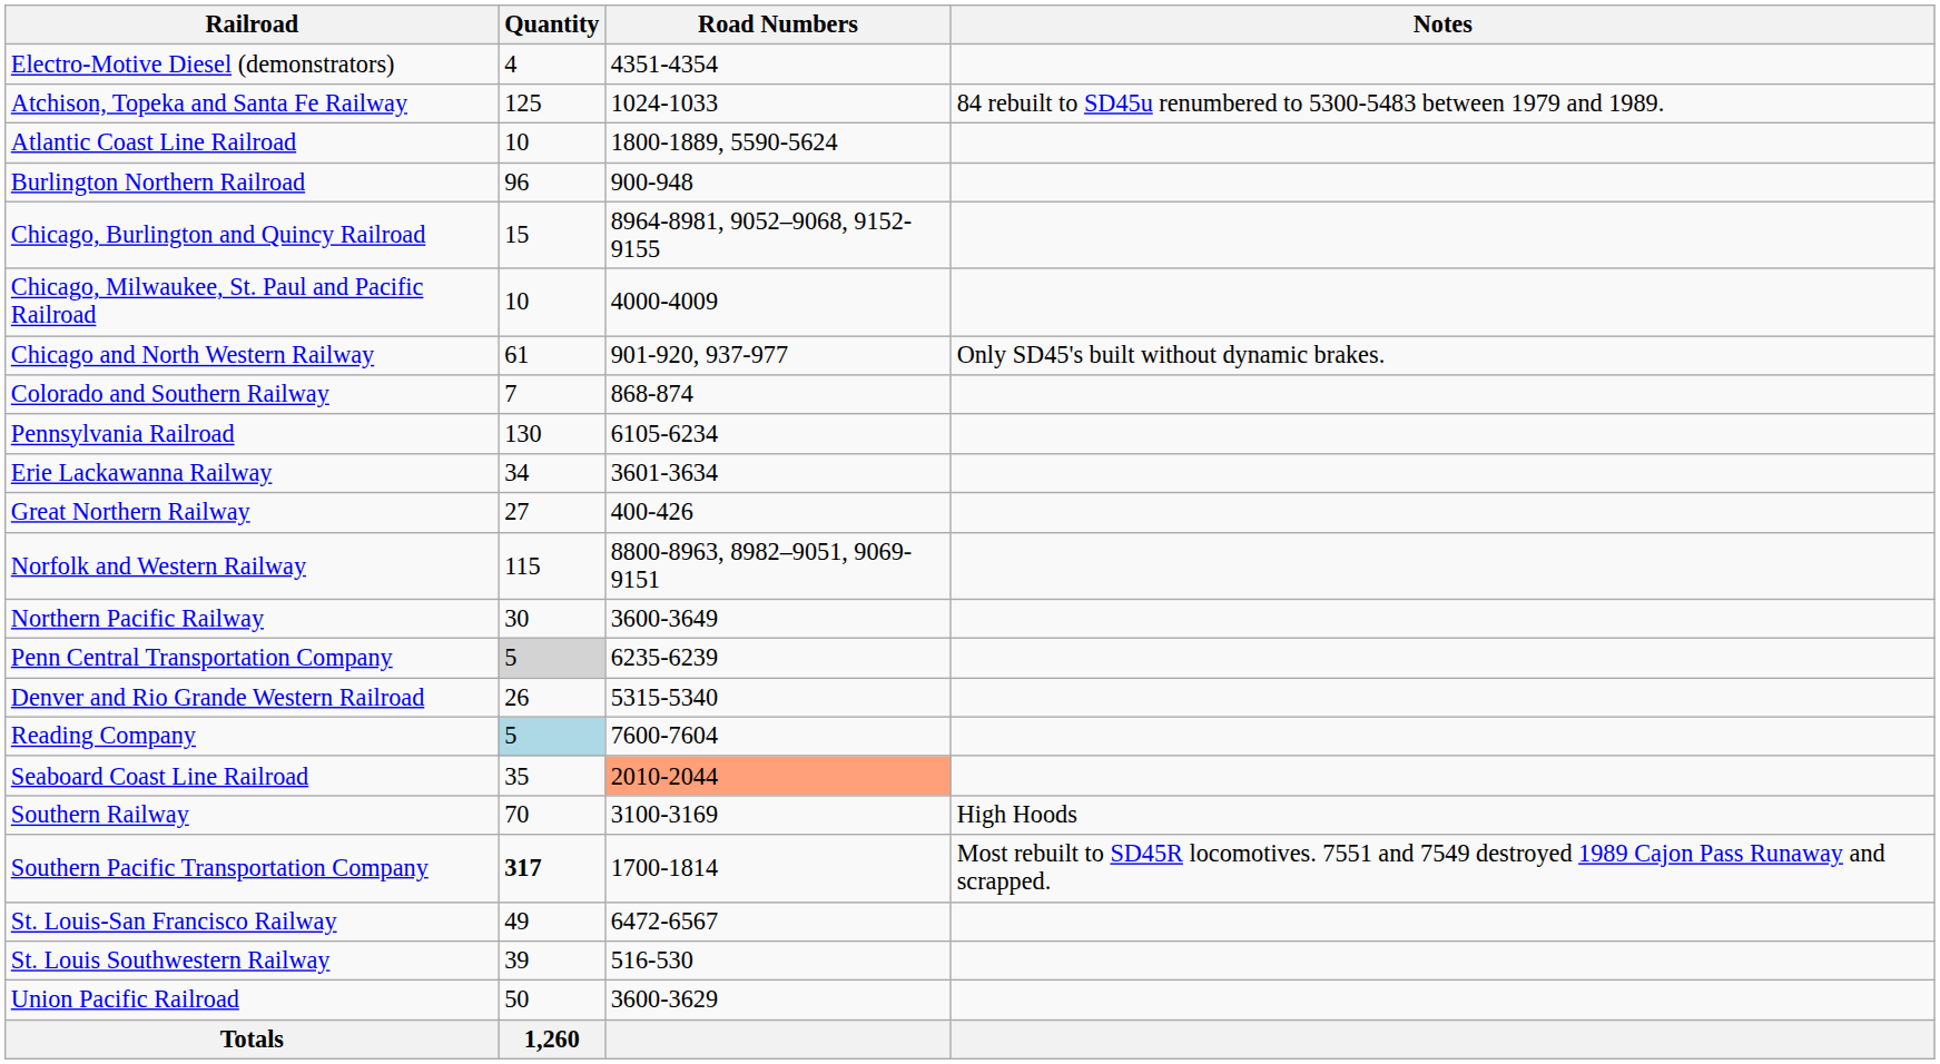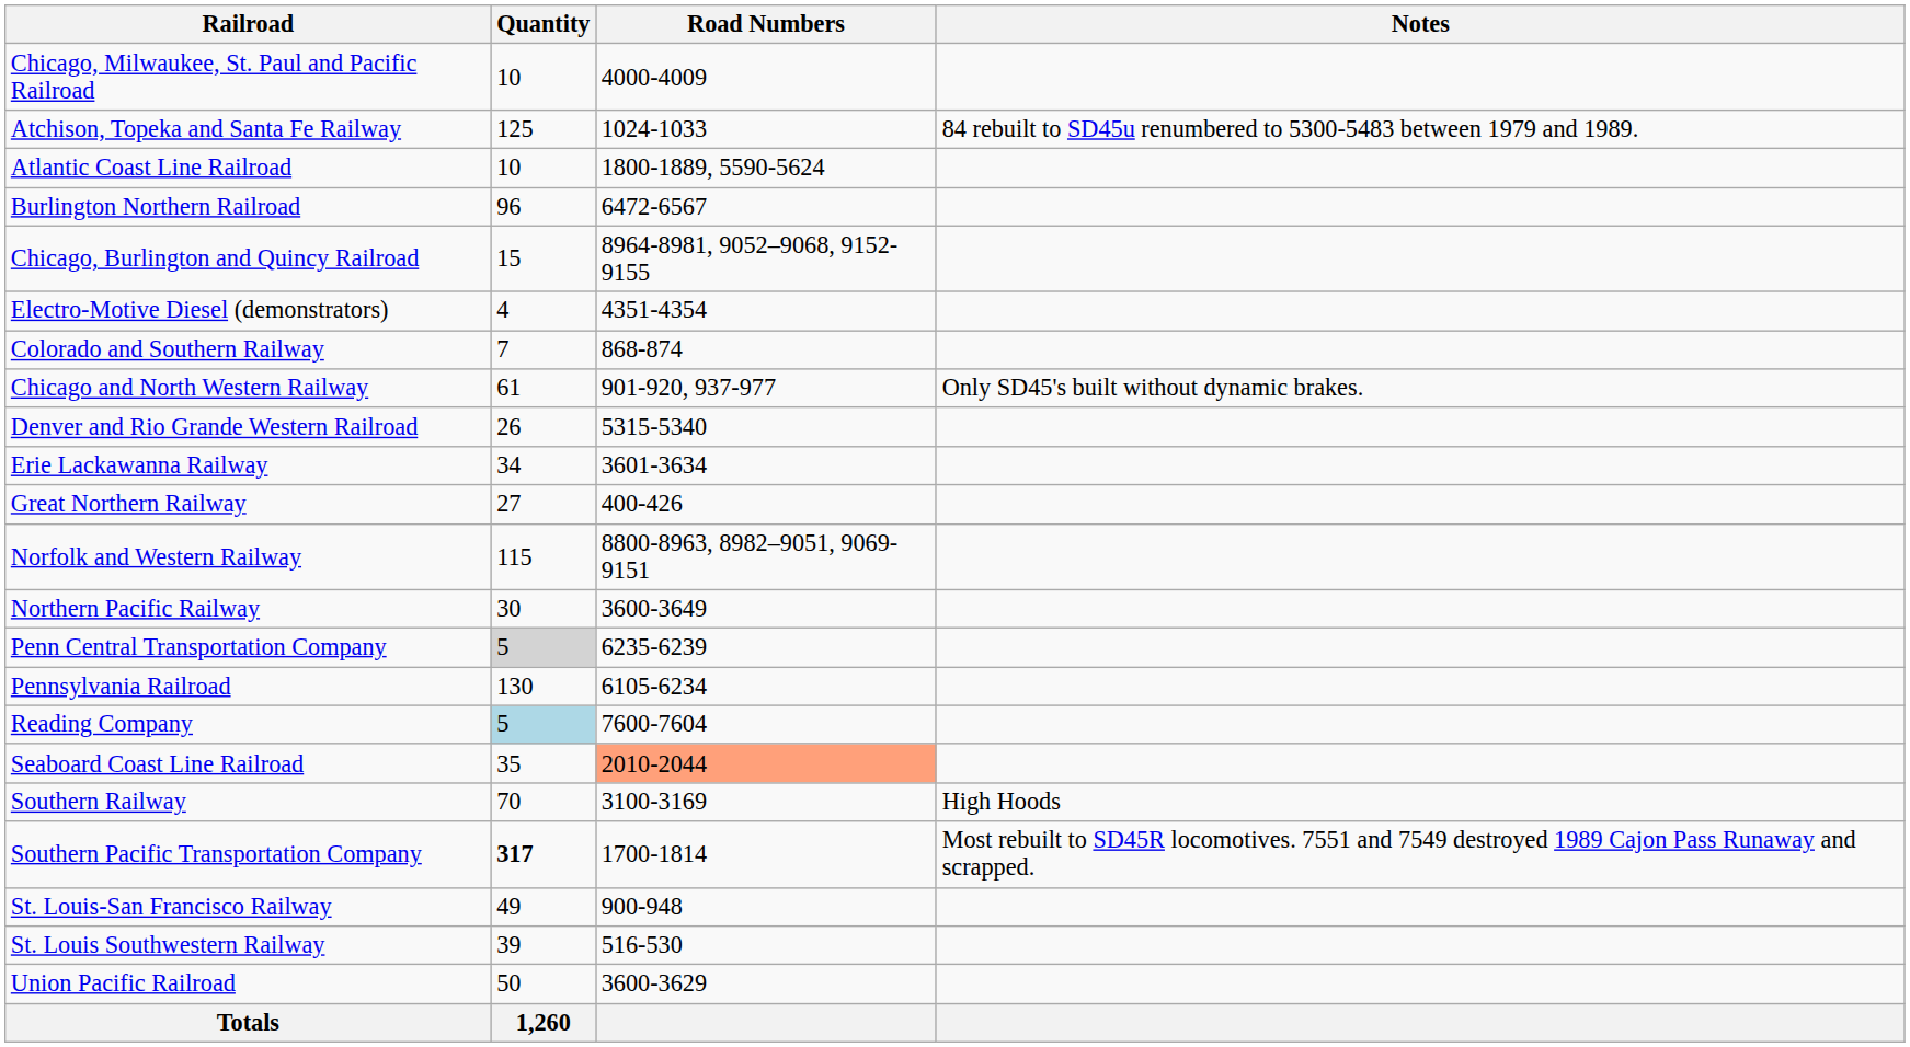rows swapped: Electro-Motive Diesel (demonstrators) <-> Chicago, Milwaukee, St. Paul and Pacific Railroad
Burlington Northern Railroad | Road Numbers: 900-948 -> 6472-6567
rows swapped: Chicago and North Western Railway <-> Colorado and Southern Railway
rows swapped: Denver and Rio Grande Western Railroad <-> Pennsylvania Railroad
St. Louis-San Francisco Railway | Road Numbers: 6472-6567 -> 900-948
